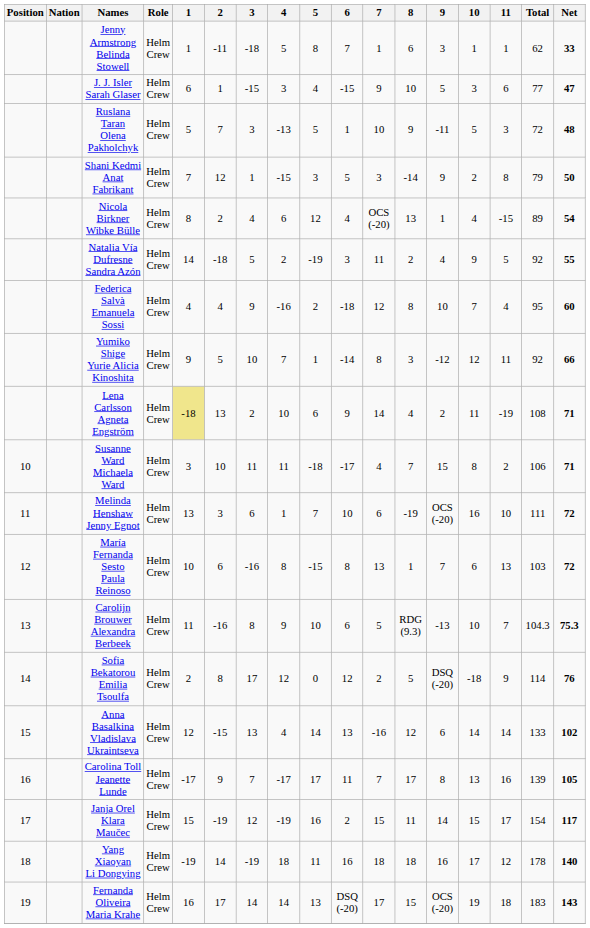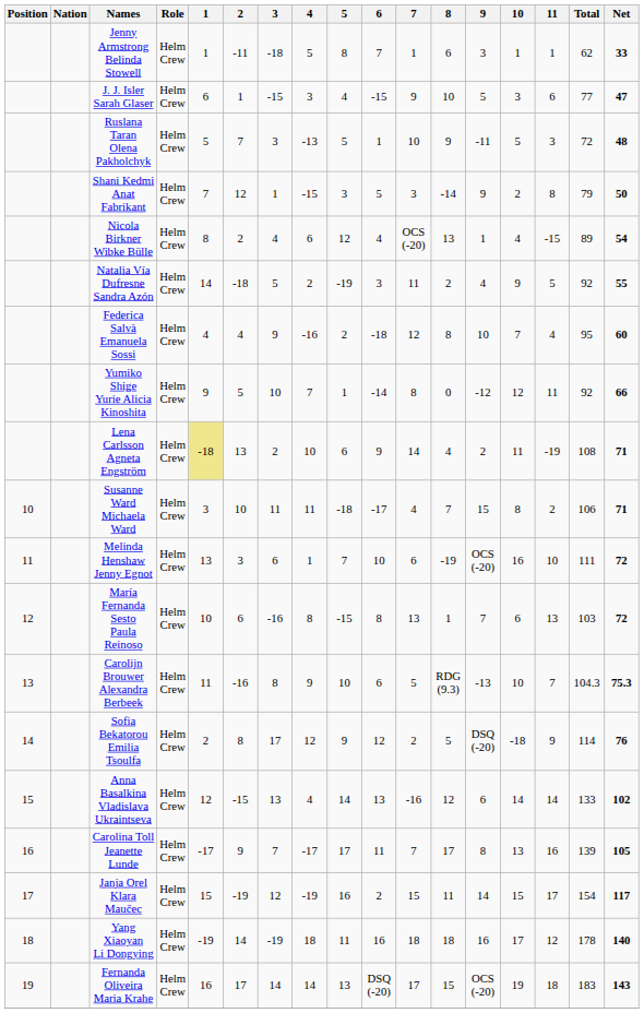Yumiko Shige Yurie Alicia Kinoshita | 8: 3 -> 0
Sofia Bekatorou Emilia Tsoulfa | 5: 0 -> 9
